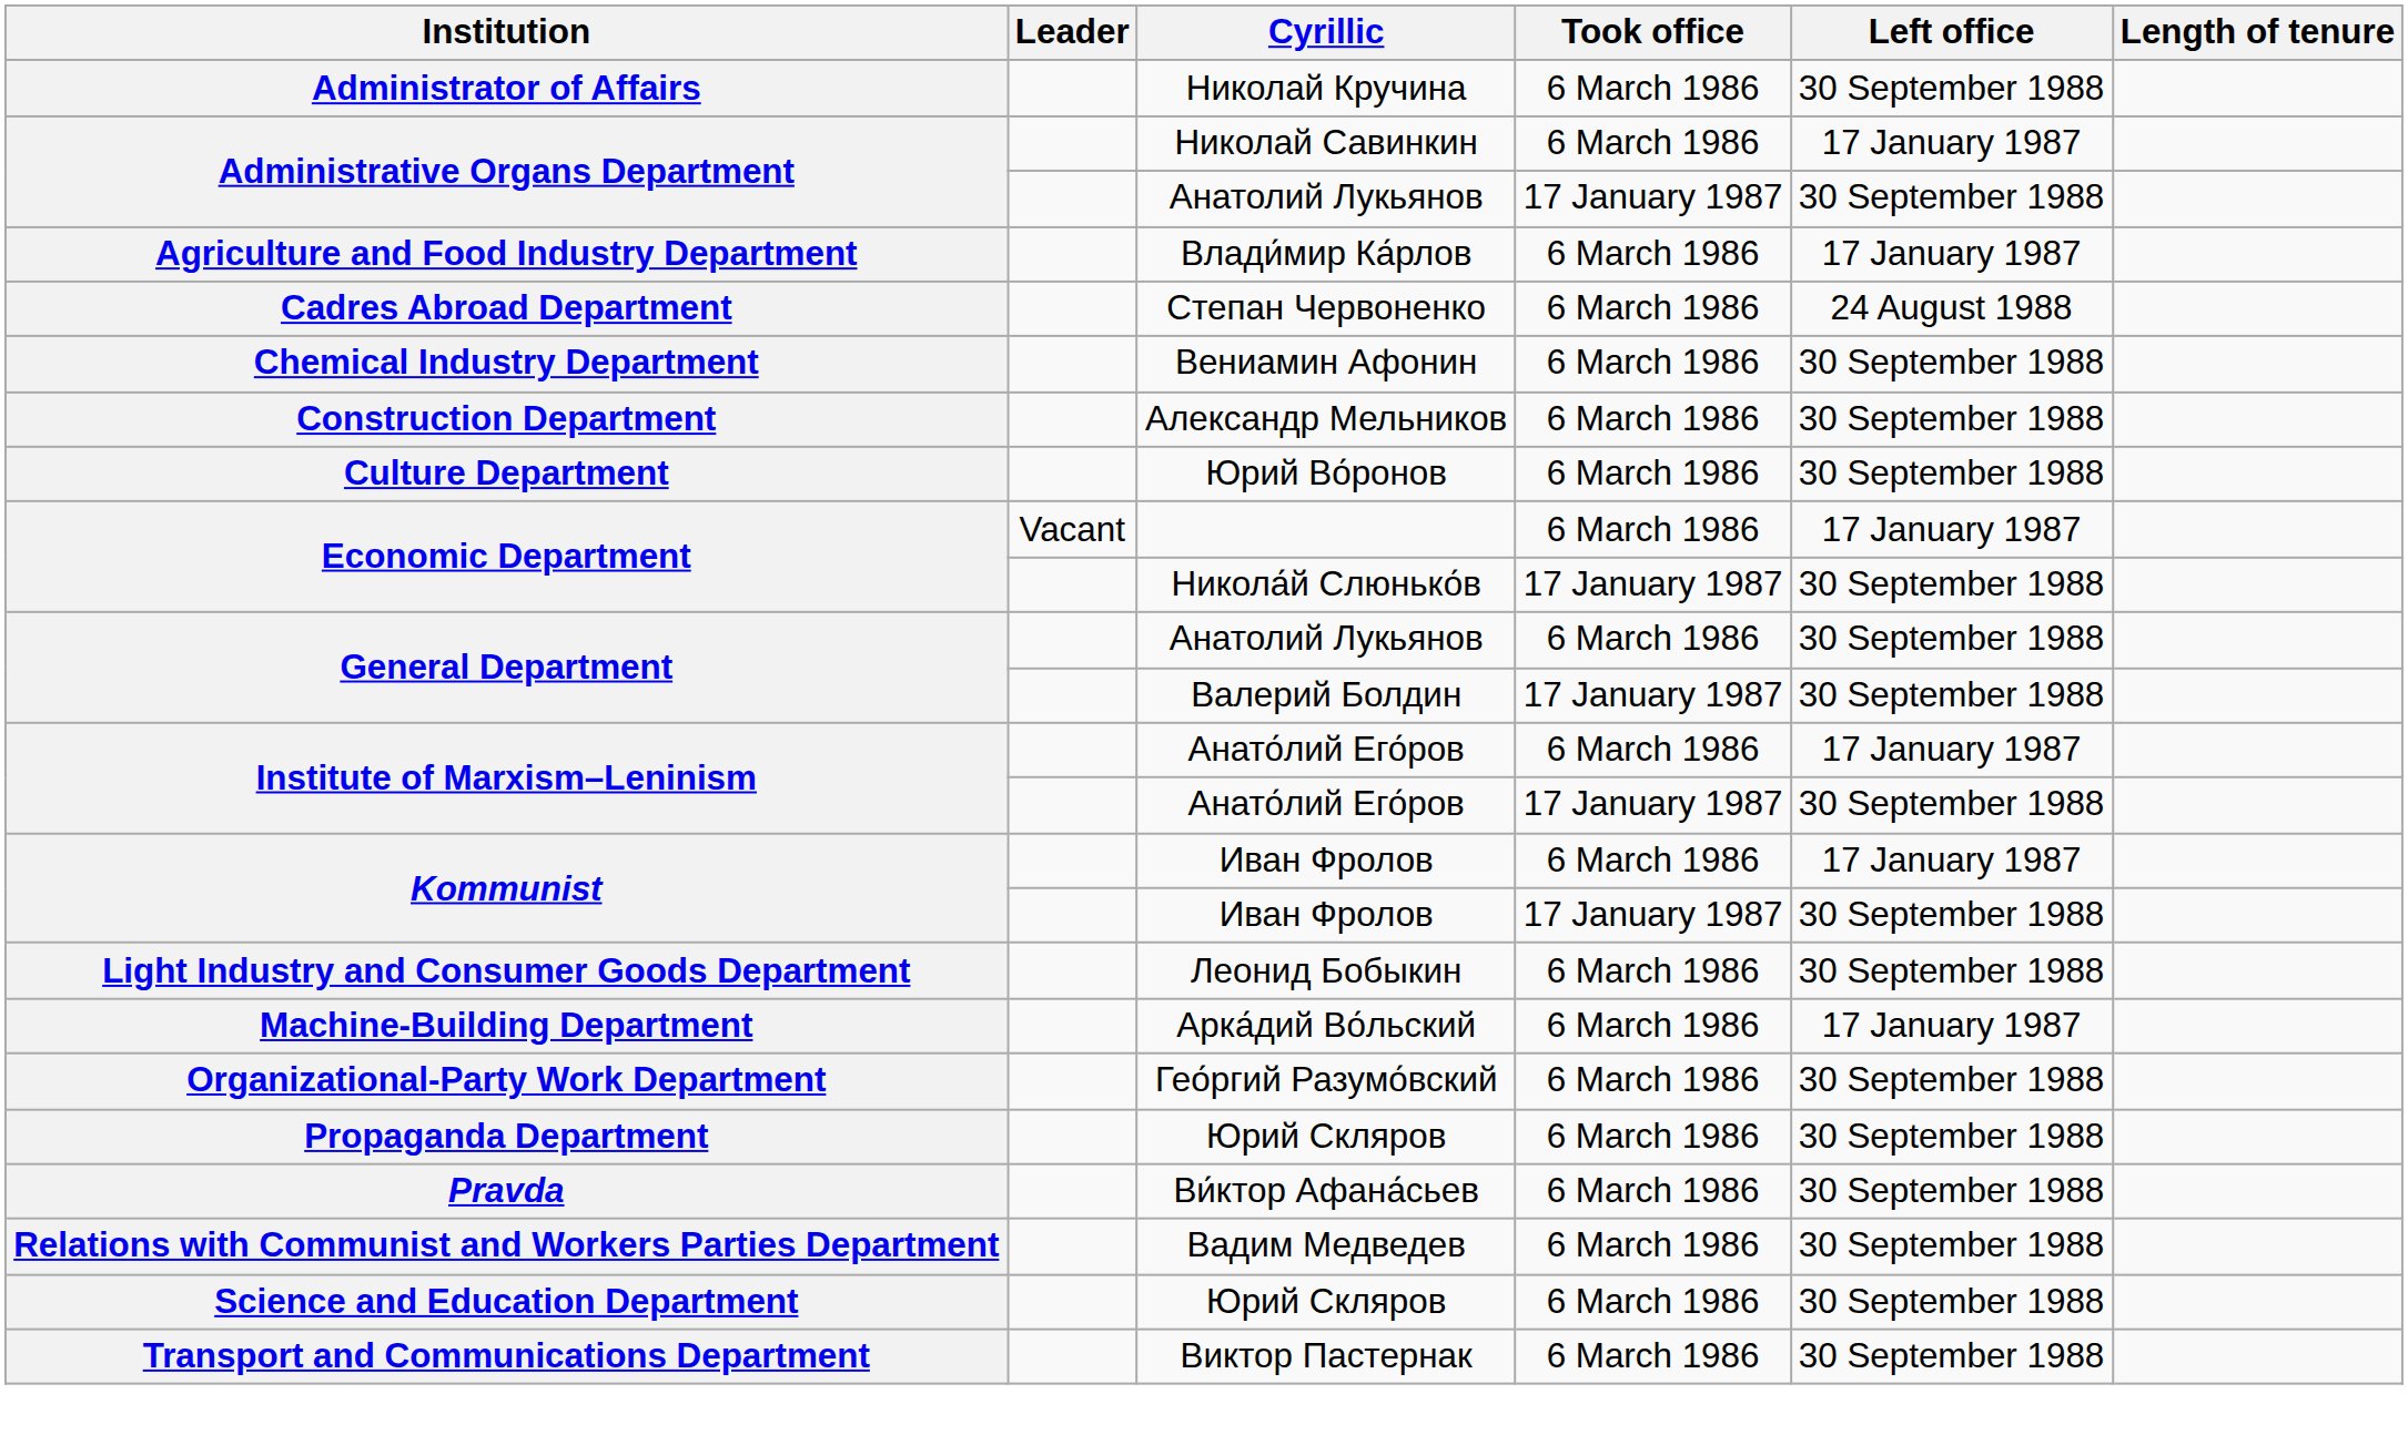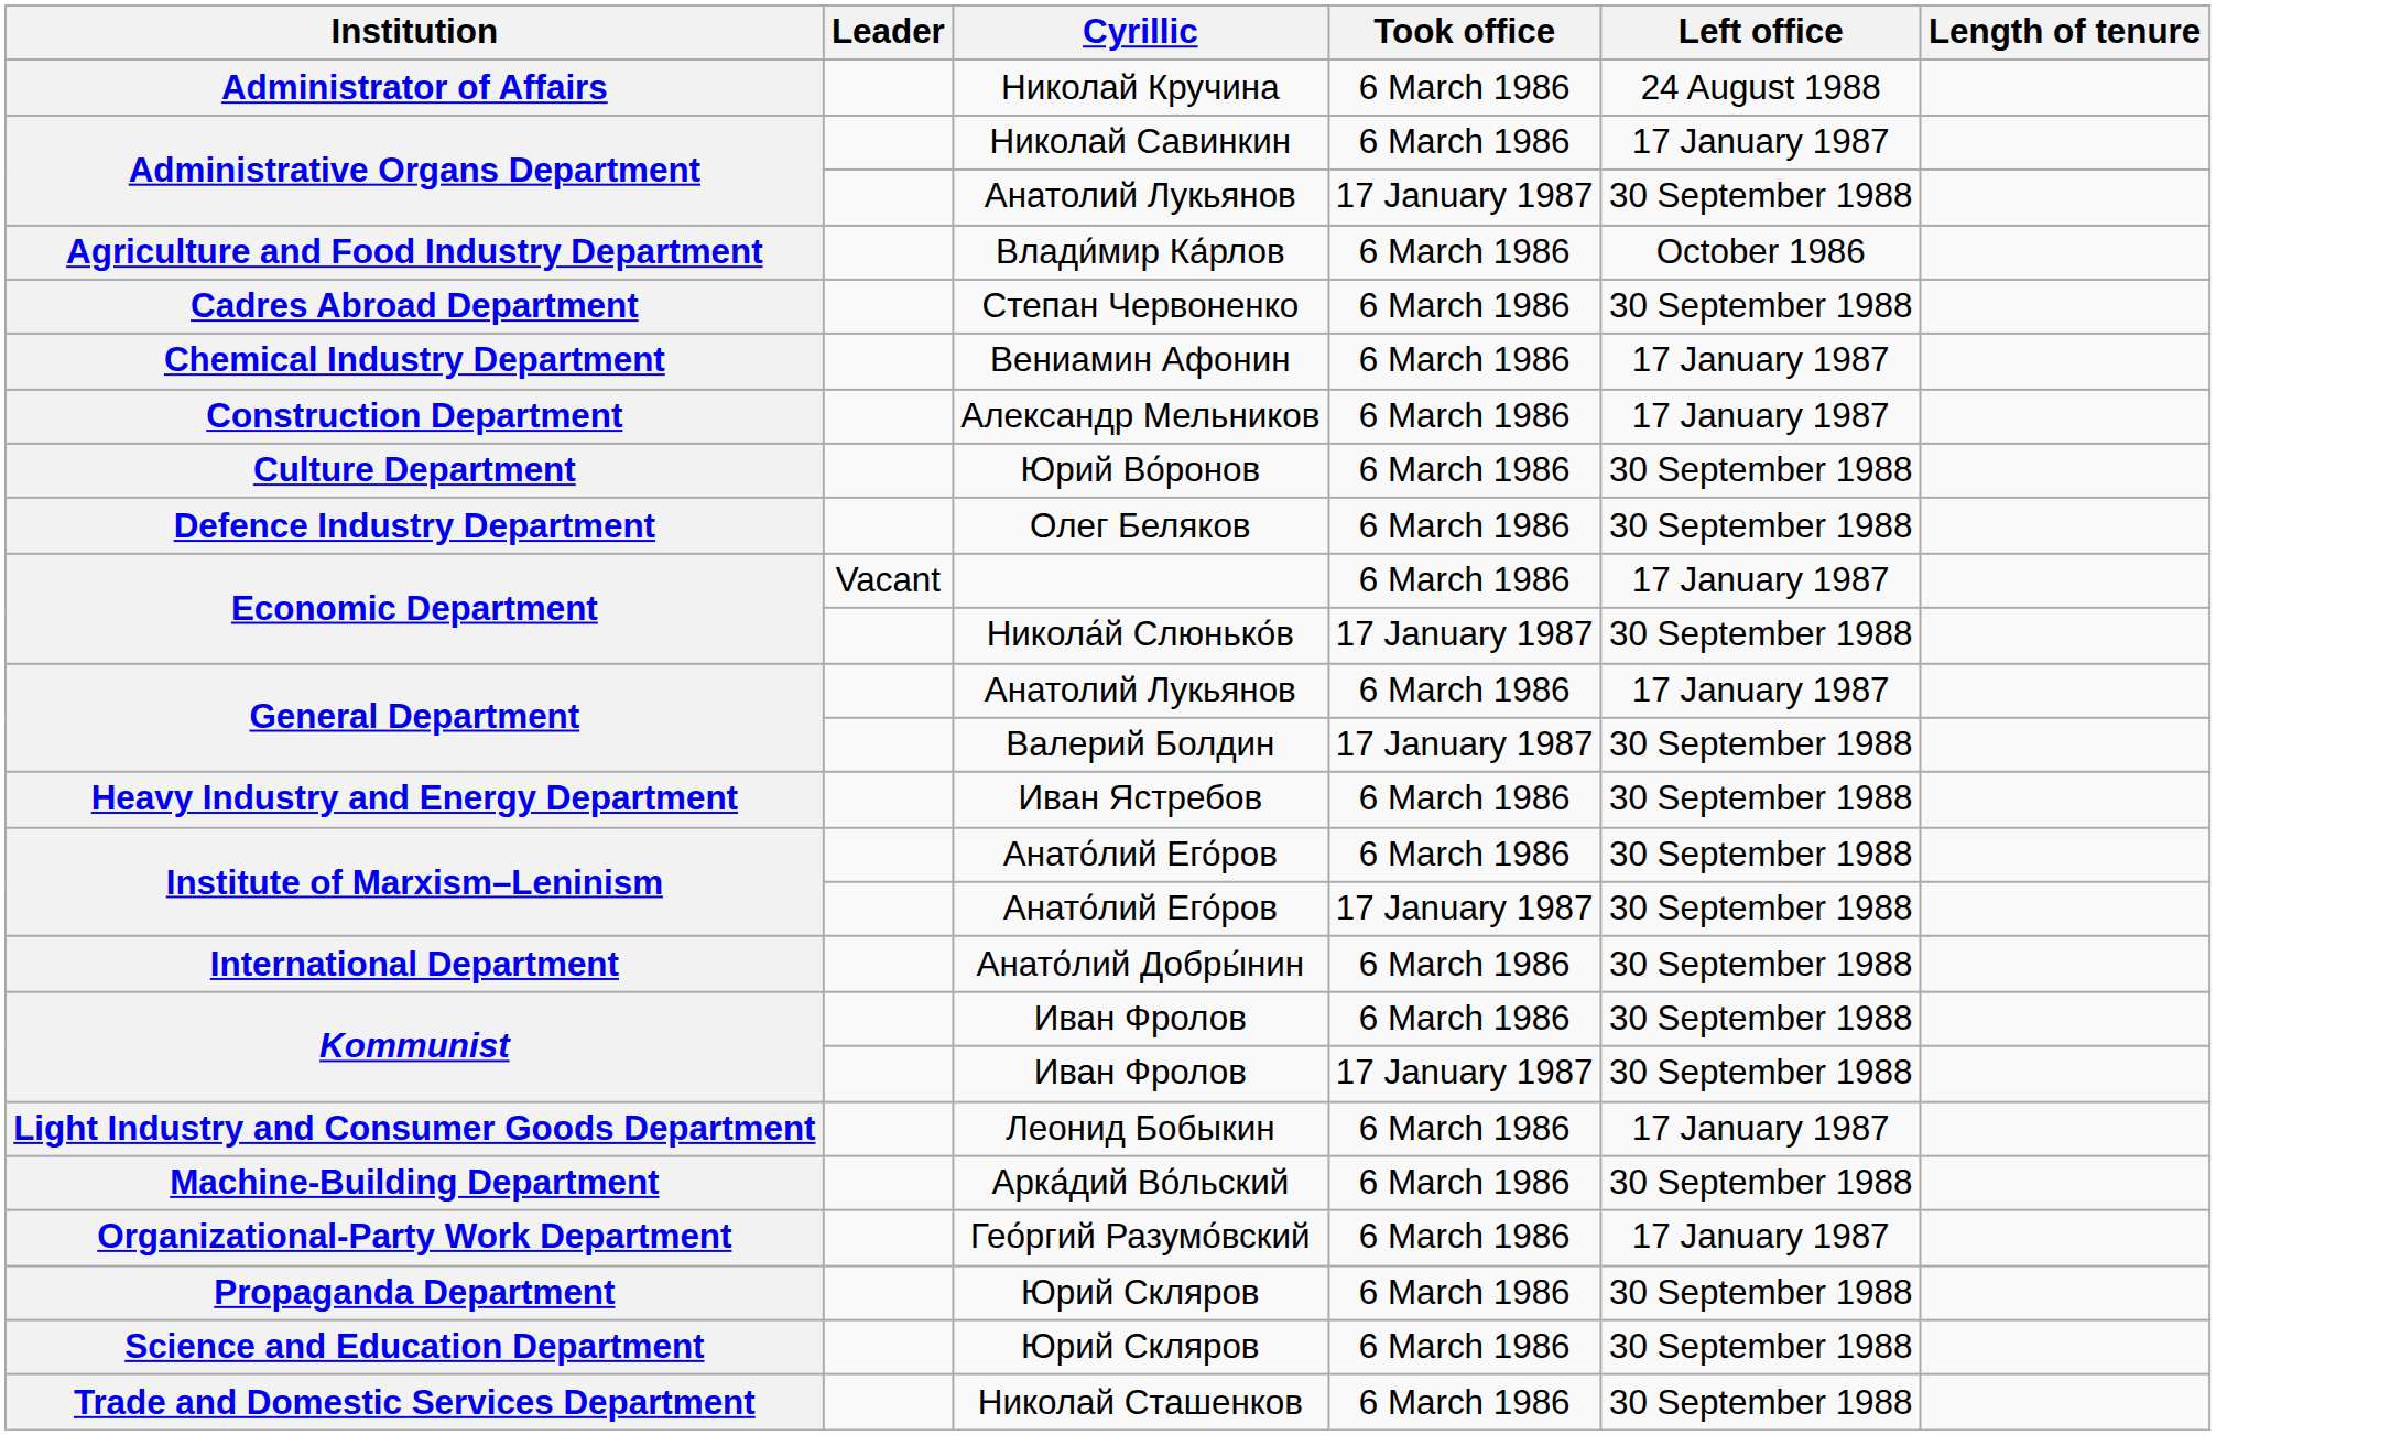Николай Кручина | Left office: 30 September 1988 -> 24 August 1988
Влади́мир Ка́рлов | Left office: 17 January 1987 -> October 1986
Степан Червоненко | Left office: 24 August 1988 -> 30 September 1988
Вениамин Афонин | Left office: 30 September 1988 -> 17 January 1987
Александр Мельников | Left office: 30 September 1988 -> 17 January 1987
+ row: Defence Industry Department | Олег Беляков | 6 March 1986 | 30 September 1988
Анатолий Лукьянов / 6 March 1986 | Left office: 30 September 1988 -> 17 January 1987
+ row: Heavy Industry and Energy Department | Иван Ястребов | 6 March 1986 | 30 September 1988
Анато́лий Его́ров / 6 March 1986 | Left office: 17 January 1987 -> 30 September 1988
+ row: International Department | Анато́лий Добры́нин | 6 March 1986 | 30 September 1988
Иван Фролов / 6 March 1986 | Left office: 17 January 1987 -> 30 September 1988
Леонид Бобыкин | Left office: 30 September 1988 -> 17 January 1987
Арка́дий Во́льский | Left office: 17 January 1987 -> 30 September 1988
Гео́ргий Разумо́вский | Left office: 30 September 1988 -> 17 January 1987
- row: Pravda | Ви́ктор Афана́сьев | 6 March 1986 | 30 September 1988
- row: Relations with Communist and Workers Parties Department | Вадим Медведев | 6 March 1986 | 30 September 1988
+ row: Trade and Domestic Services Department | Николай Сташенков | 6 March 1986 | 30 September 1988
- row: Transport and Communications Department | Виктор Пастернак | 6 March 1986 | 30 September 1988
